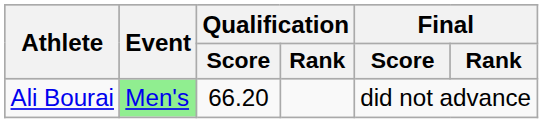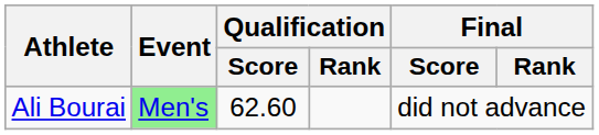Ali Bourai | Qualification / Score: 66.20 -> 62.60
